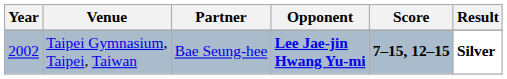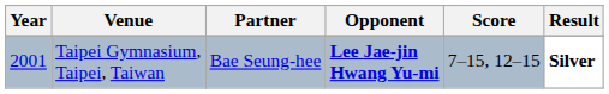Taipei Gymnasium, Taipei, Taiwan | Year: 2002 -> 2001
Taipei Gymnasium, Taipei, Taiwan | Score: bold -> normal
